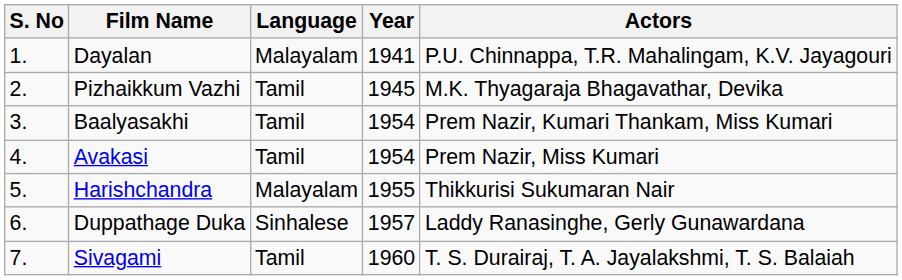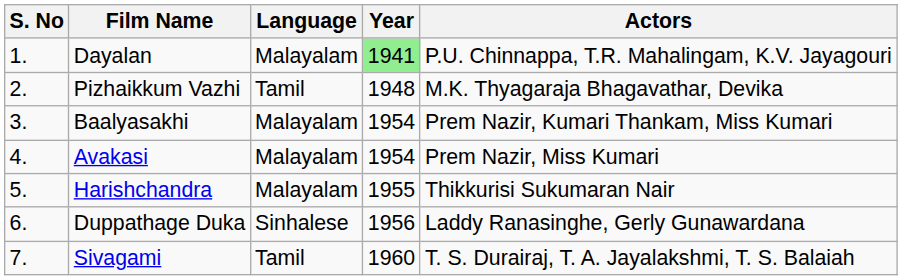Dayalan | Year: no background -> lightgreen background
Pizhaikkum Vazhi | Year: 1945 -> 1948
Baalyasakhi | Language: Tamil -> Malayalam
Avakasi | Language: Tamil -> Malayalam
Duppathage Duka | Year: 1957 -> 1956
